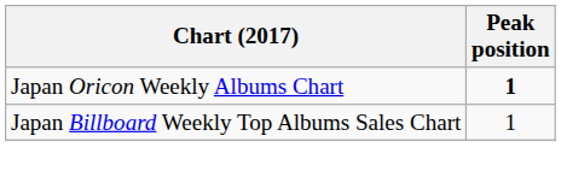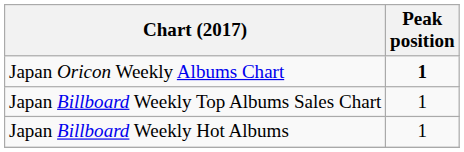+ row: Japan Billboard Weekly Hot Albums | 1
